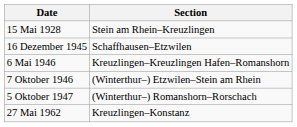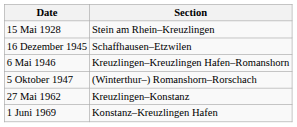- row: 7 Oktober 1946 | (Winterthur–) Etzwilen–Stein am Rhein
+ row: 1 Juni 1969 | Konstanz–Kreuzlingen Hafen
